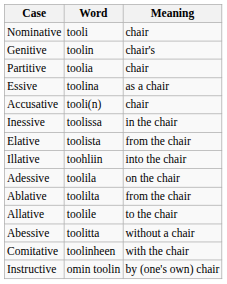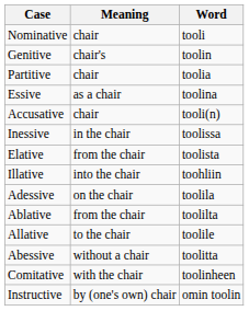columns swapped: Word <-> Meaning
